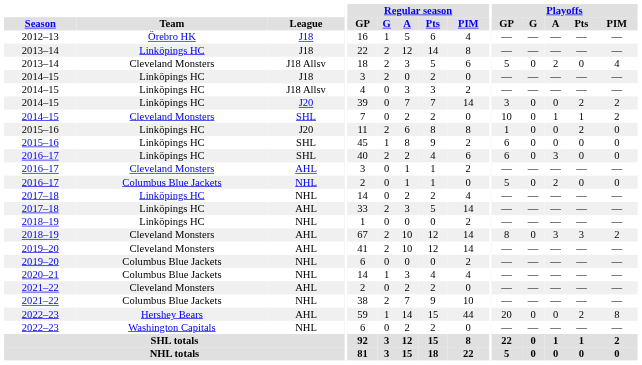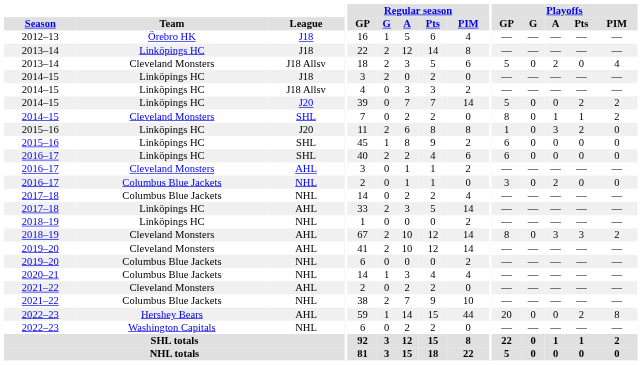2014–15 / J20 | Playoffs / GP: 3 -> 5
2014–15 / SHL | Playoffs / GP: 10 -> 8
2015–16 / J20 | Playoffs / A: 0 -> 3
2016–17 / SHL | Playoffs / A: 3 -> 0
2016–17 / NHL | Playoffs / GP: 5 -> 3
2017–18 / NHL | Team: Linköpings HC -> Columbus Blue Jackets
